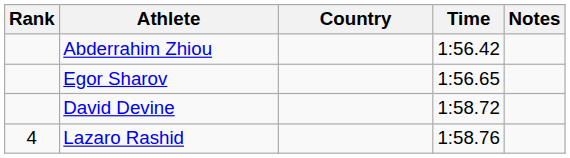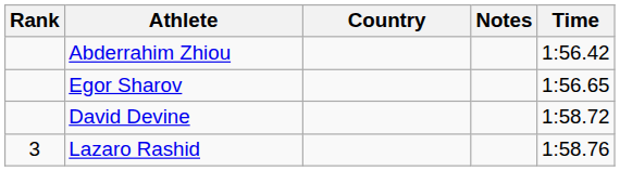columns swapped: Time <-> Notes
Lazaro Rashid | Rank: 4 -> 3
